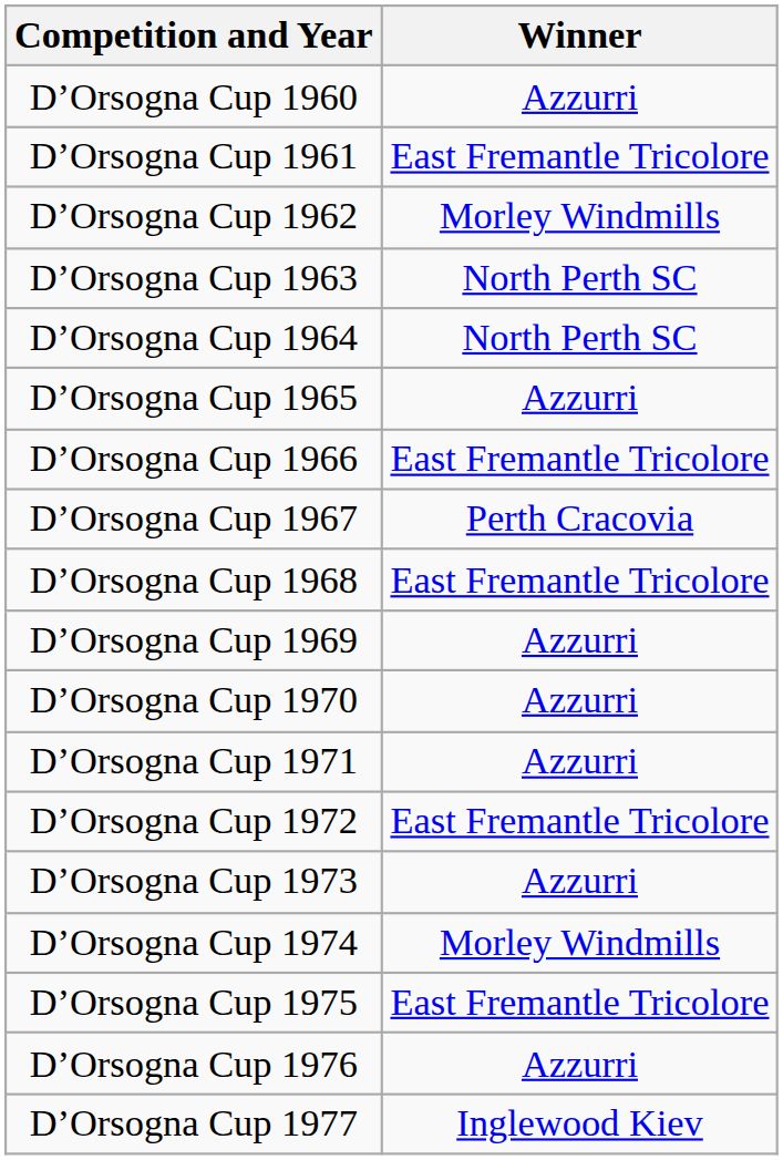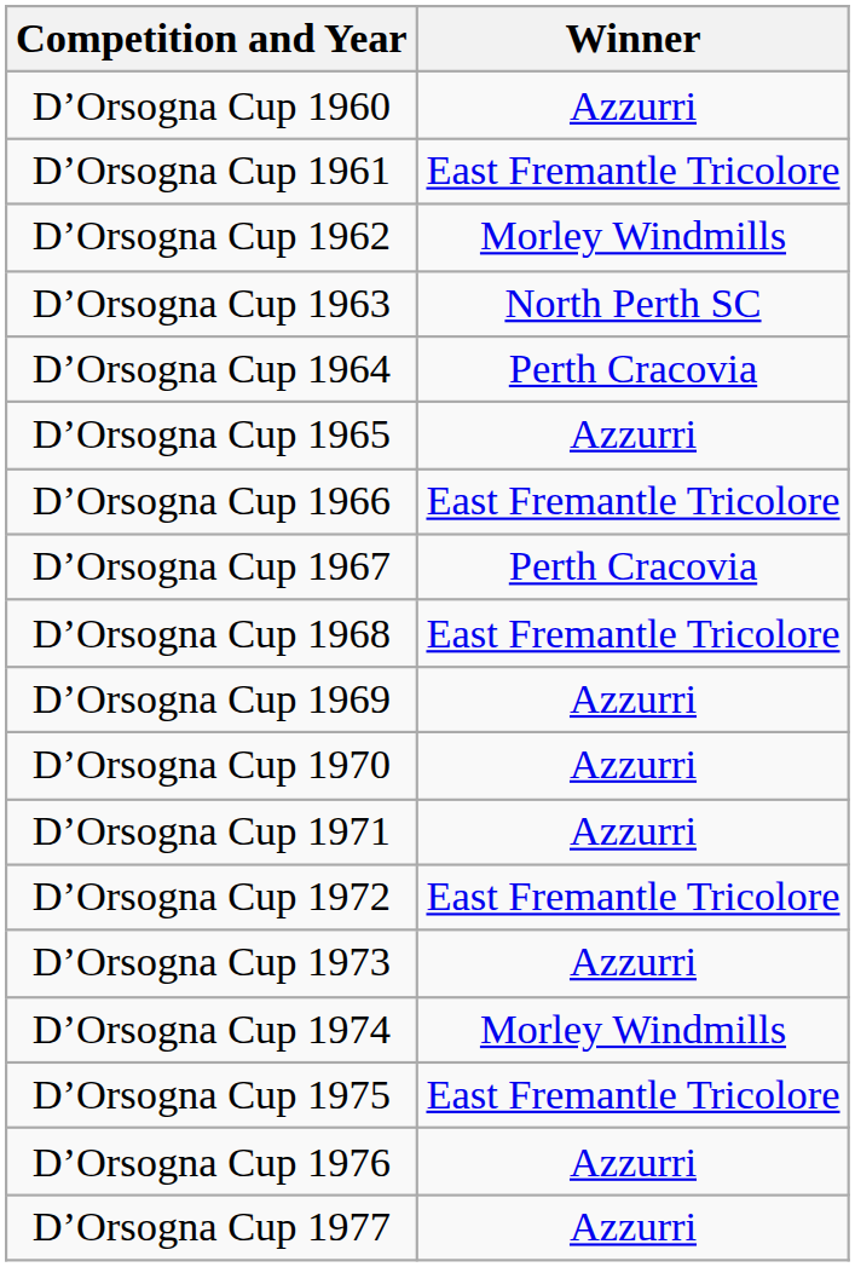D’Orsogna Cup 1964 | Winner: North Perth SC -> Perth Cracovia
D’Orsogna Cup 1977 | Winner: Inglewood Kiev -> Azzurri
